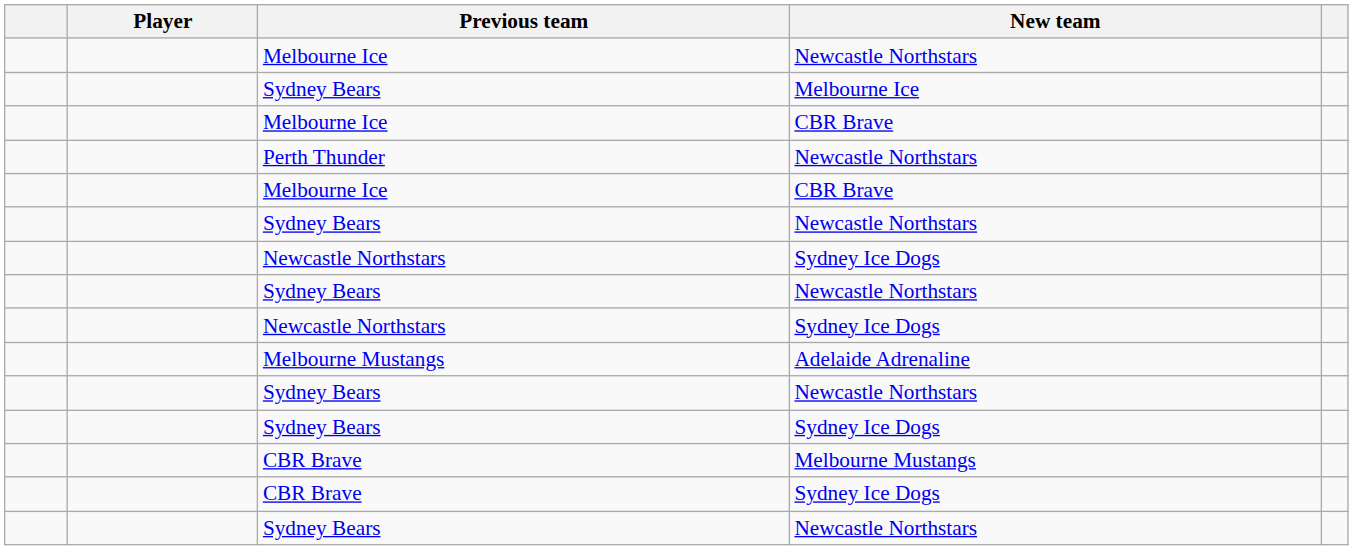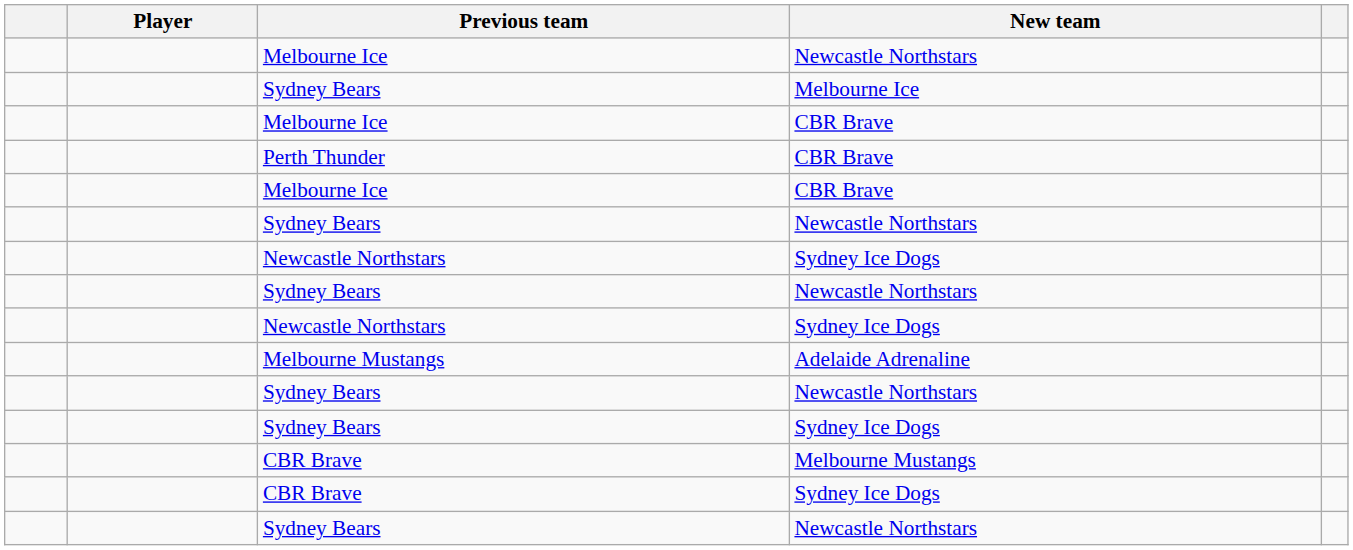+ row: Perth Thunder | CBR Brave
- row: Perth Thunder | Newcastle Northstars
